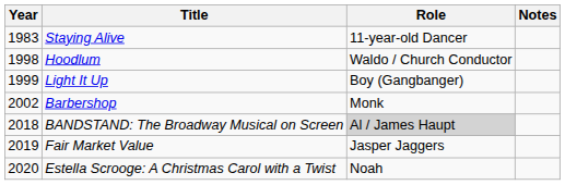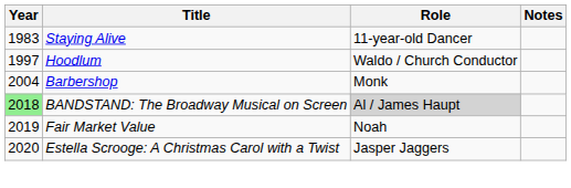Hoodlum | Year: 1998 -> 1997
- row: 1999 | Light It Up | Boy (Gangbanger)
Barbershop | Year: 2002 -> 2004
BANDSTAND: The Broadway Musical on Screen | Year: no background -> lightgreen background
Fair Market Value | Role: Jasper Jaggers -> Noah
Estella Scrooge: A Christmas Carol with a Twist | Role: Noah -> Jasper Jaggers
